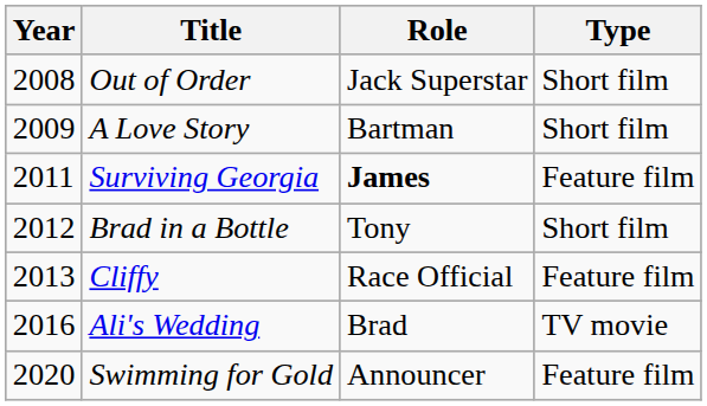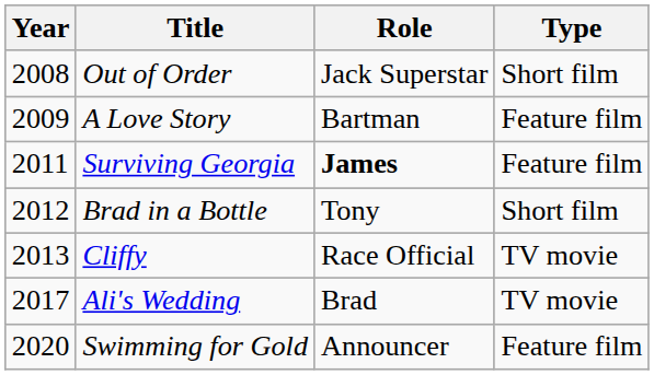A Love Story | Type: Short film -> Feature film
Cliffy | Type: Feature film -> TV movie
Ali's Wedding | Year: 2016 -> 2017
